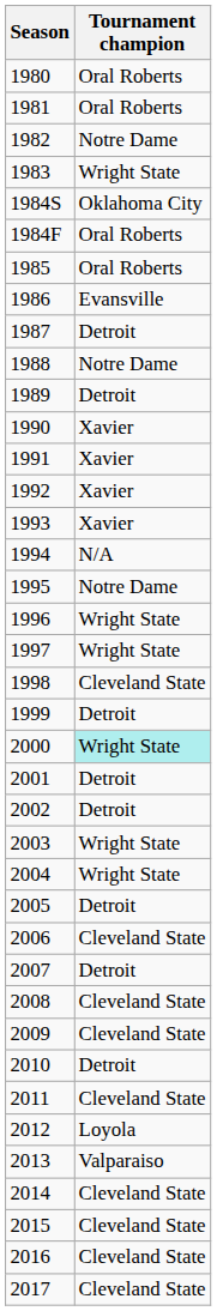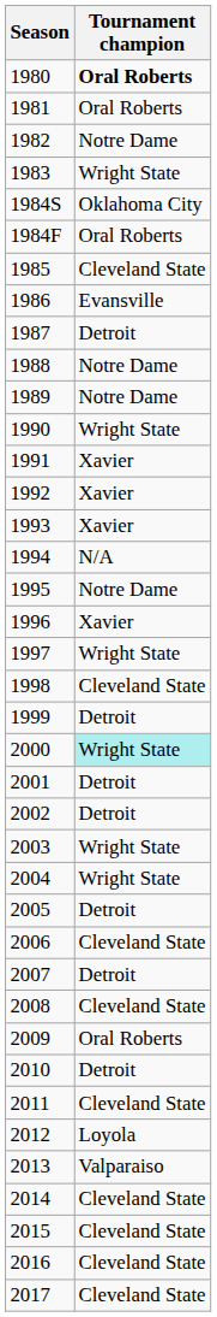1980 | Tournament champion: normal -> bold
1985 | Tournament champion: Oral Roberts -> Cleveland State
1989 | Tournament champion: Detroit -> Notre Dame
1990 | Tournament champion: Xavier -> Wright State
1996 | Tournament champion: Wright State -> Xavier
2009 | Tournament champion: Cleveland State -> Oral Roberts
